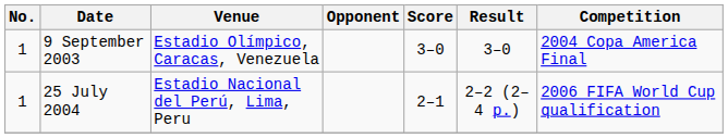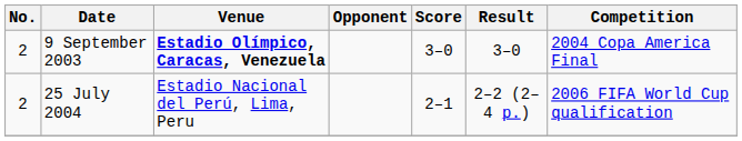9 September 2003 | No.: 1 -> 2
9 September 2003 | Venue: normal -> bold
25 July 2004 | No.: 1 -> 2
